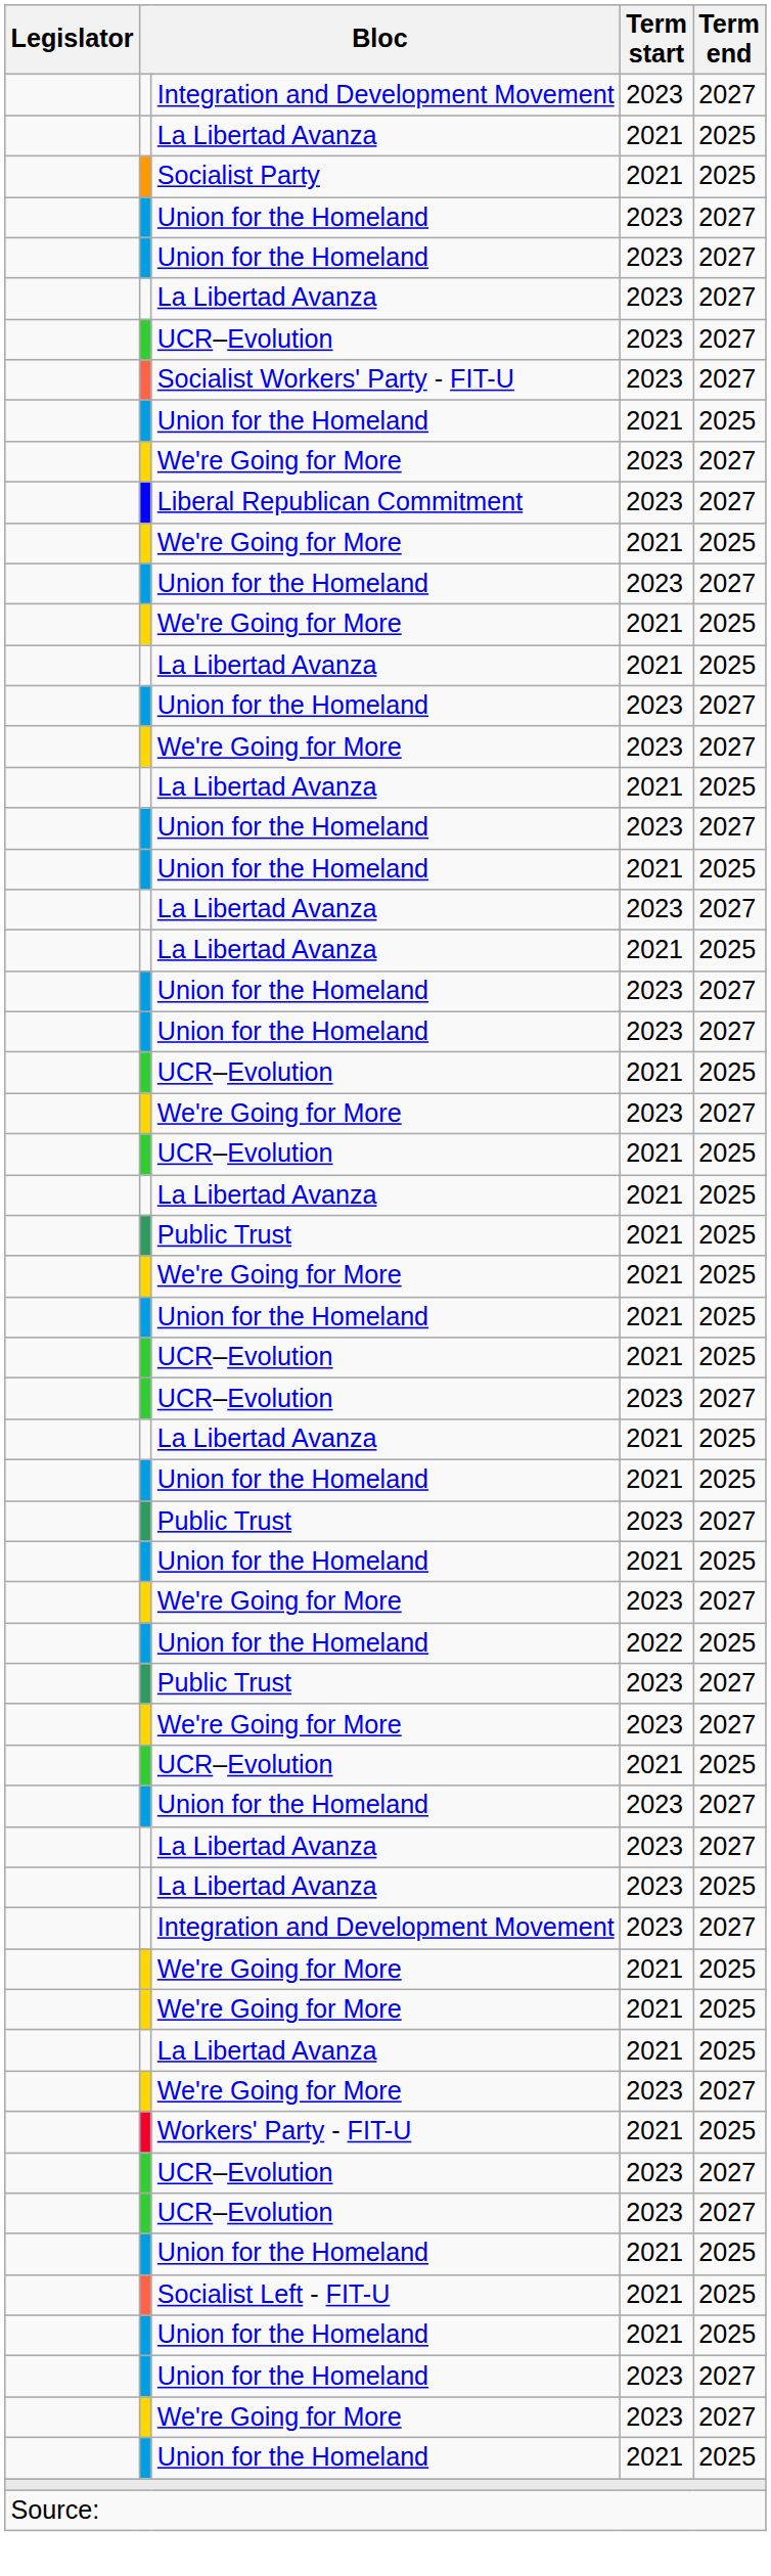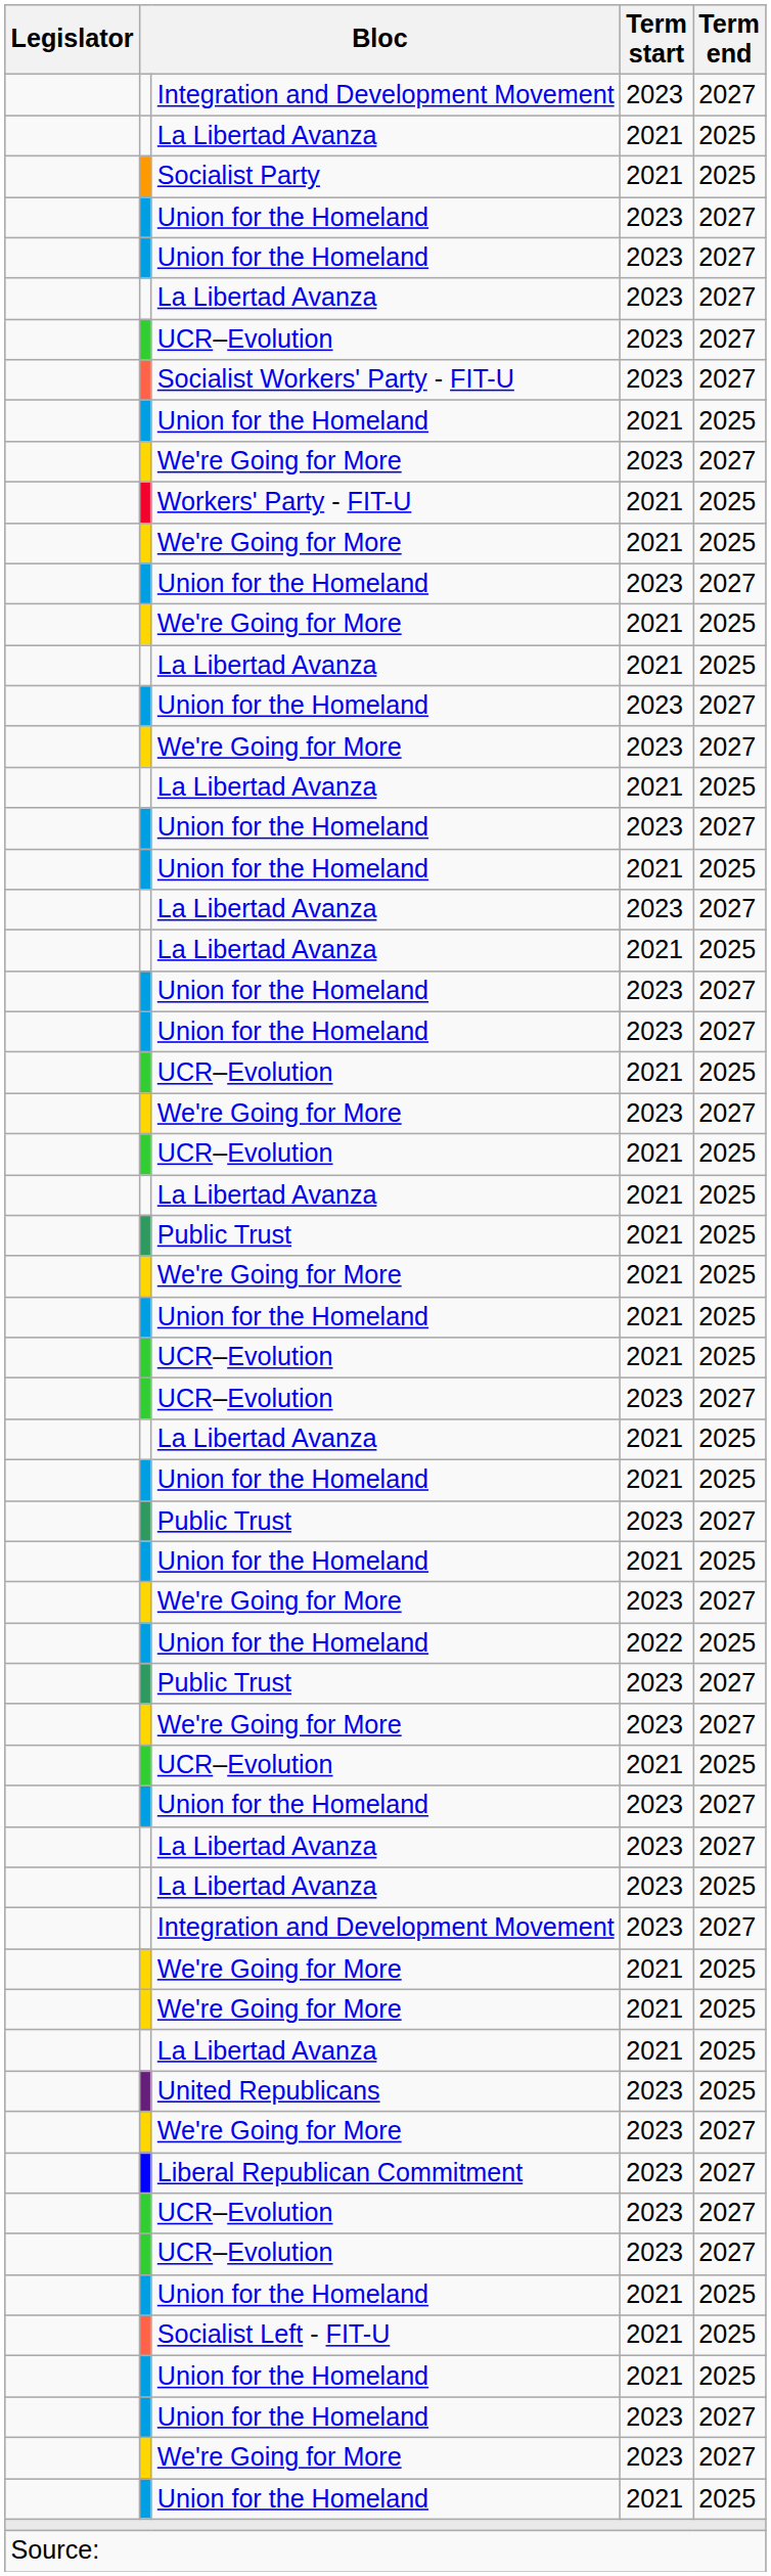rows swapped: Liberal Republican Commitment <-> Workers' Party - FIT-U
+ row: United Republicans | 2023 | 2025
